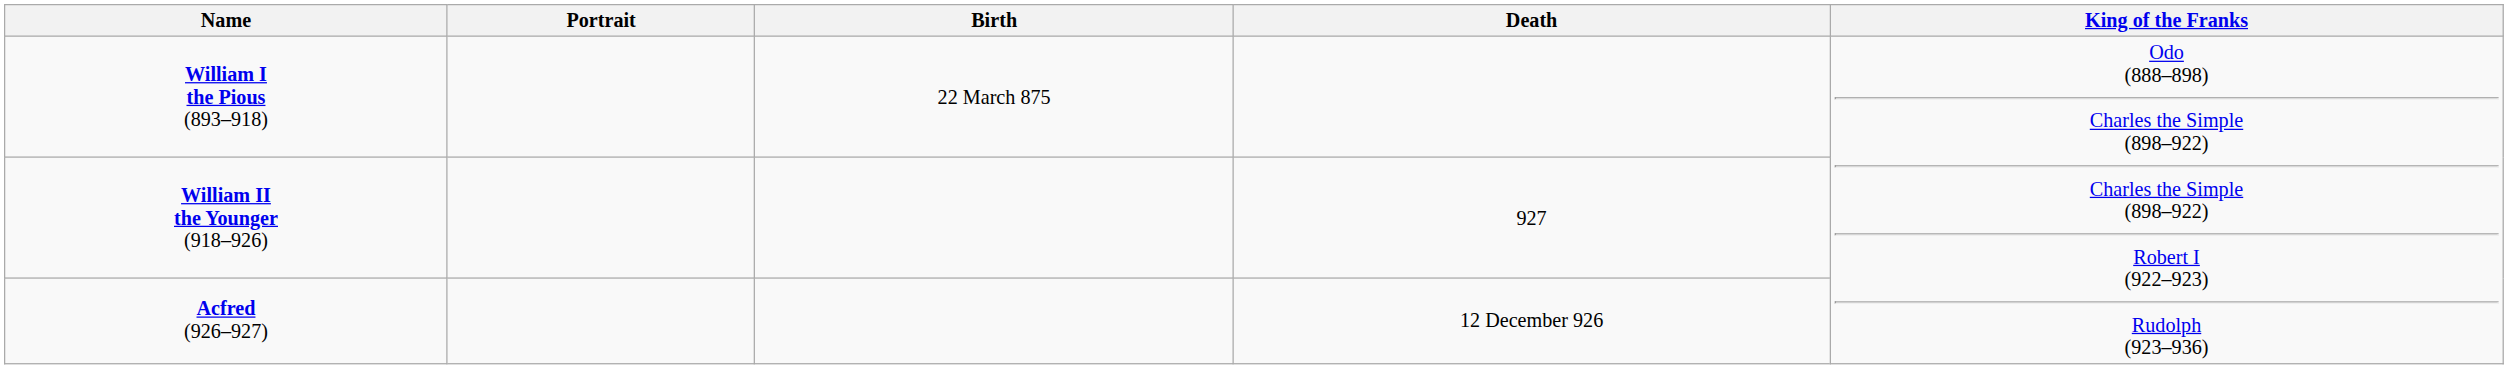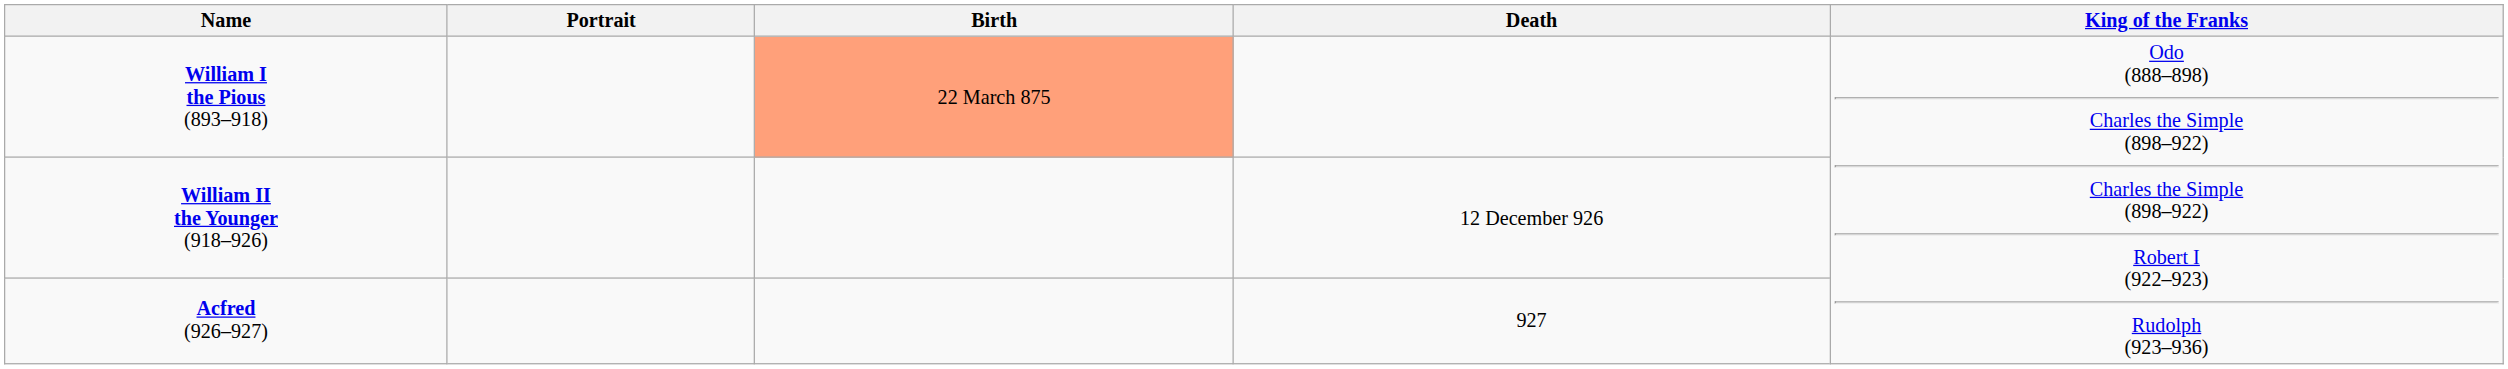William I the Pious (893–918) | Birth: no background -> lightsalmon background
William II the Younger (918–926) | Death: 927 -> 12 December 926
Acfred (926–927) | Death: 12 December 926 -> 927
